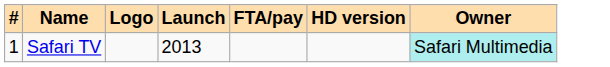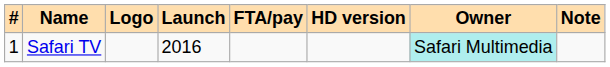+ column: Note
Safari TV | Launch: 2013 -> 2016
